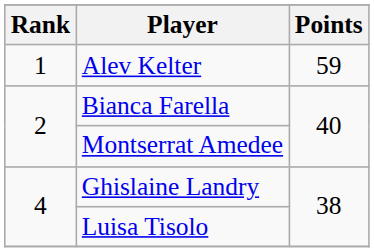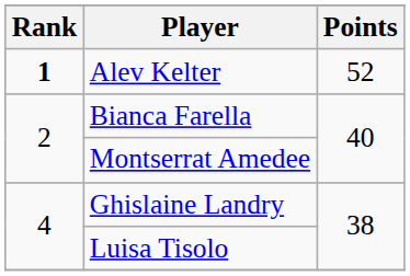Alev Kelter | Rank: normal -> bold
Alev Kelter | Points: 59 -> 52
